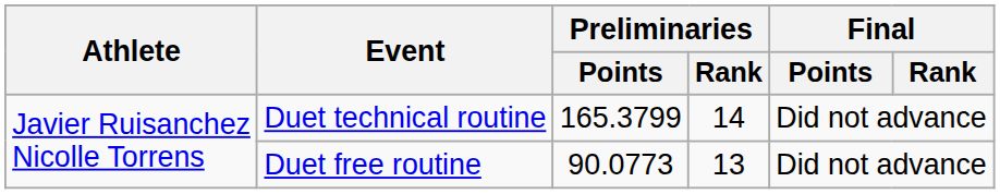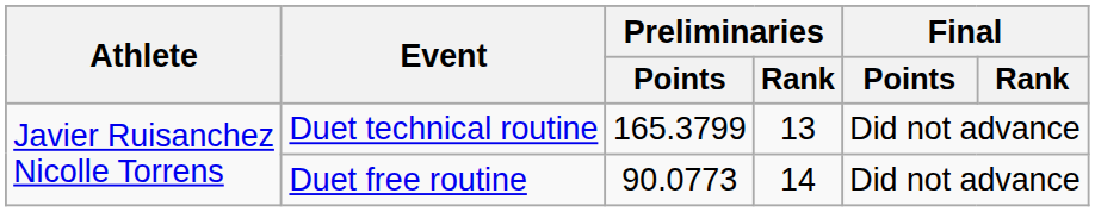Duet technical routine | Preliminaries / Rank: 14 -> 13
Duet free routine | Preliminaries / Rank: 13 -> 14
